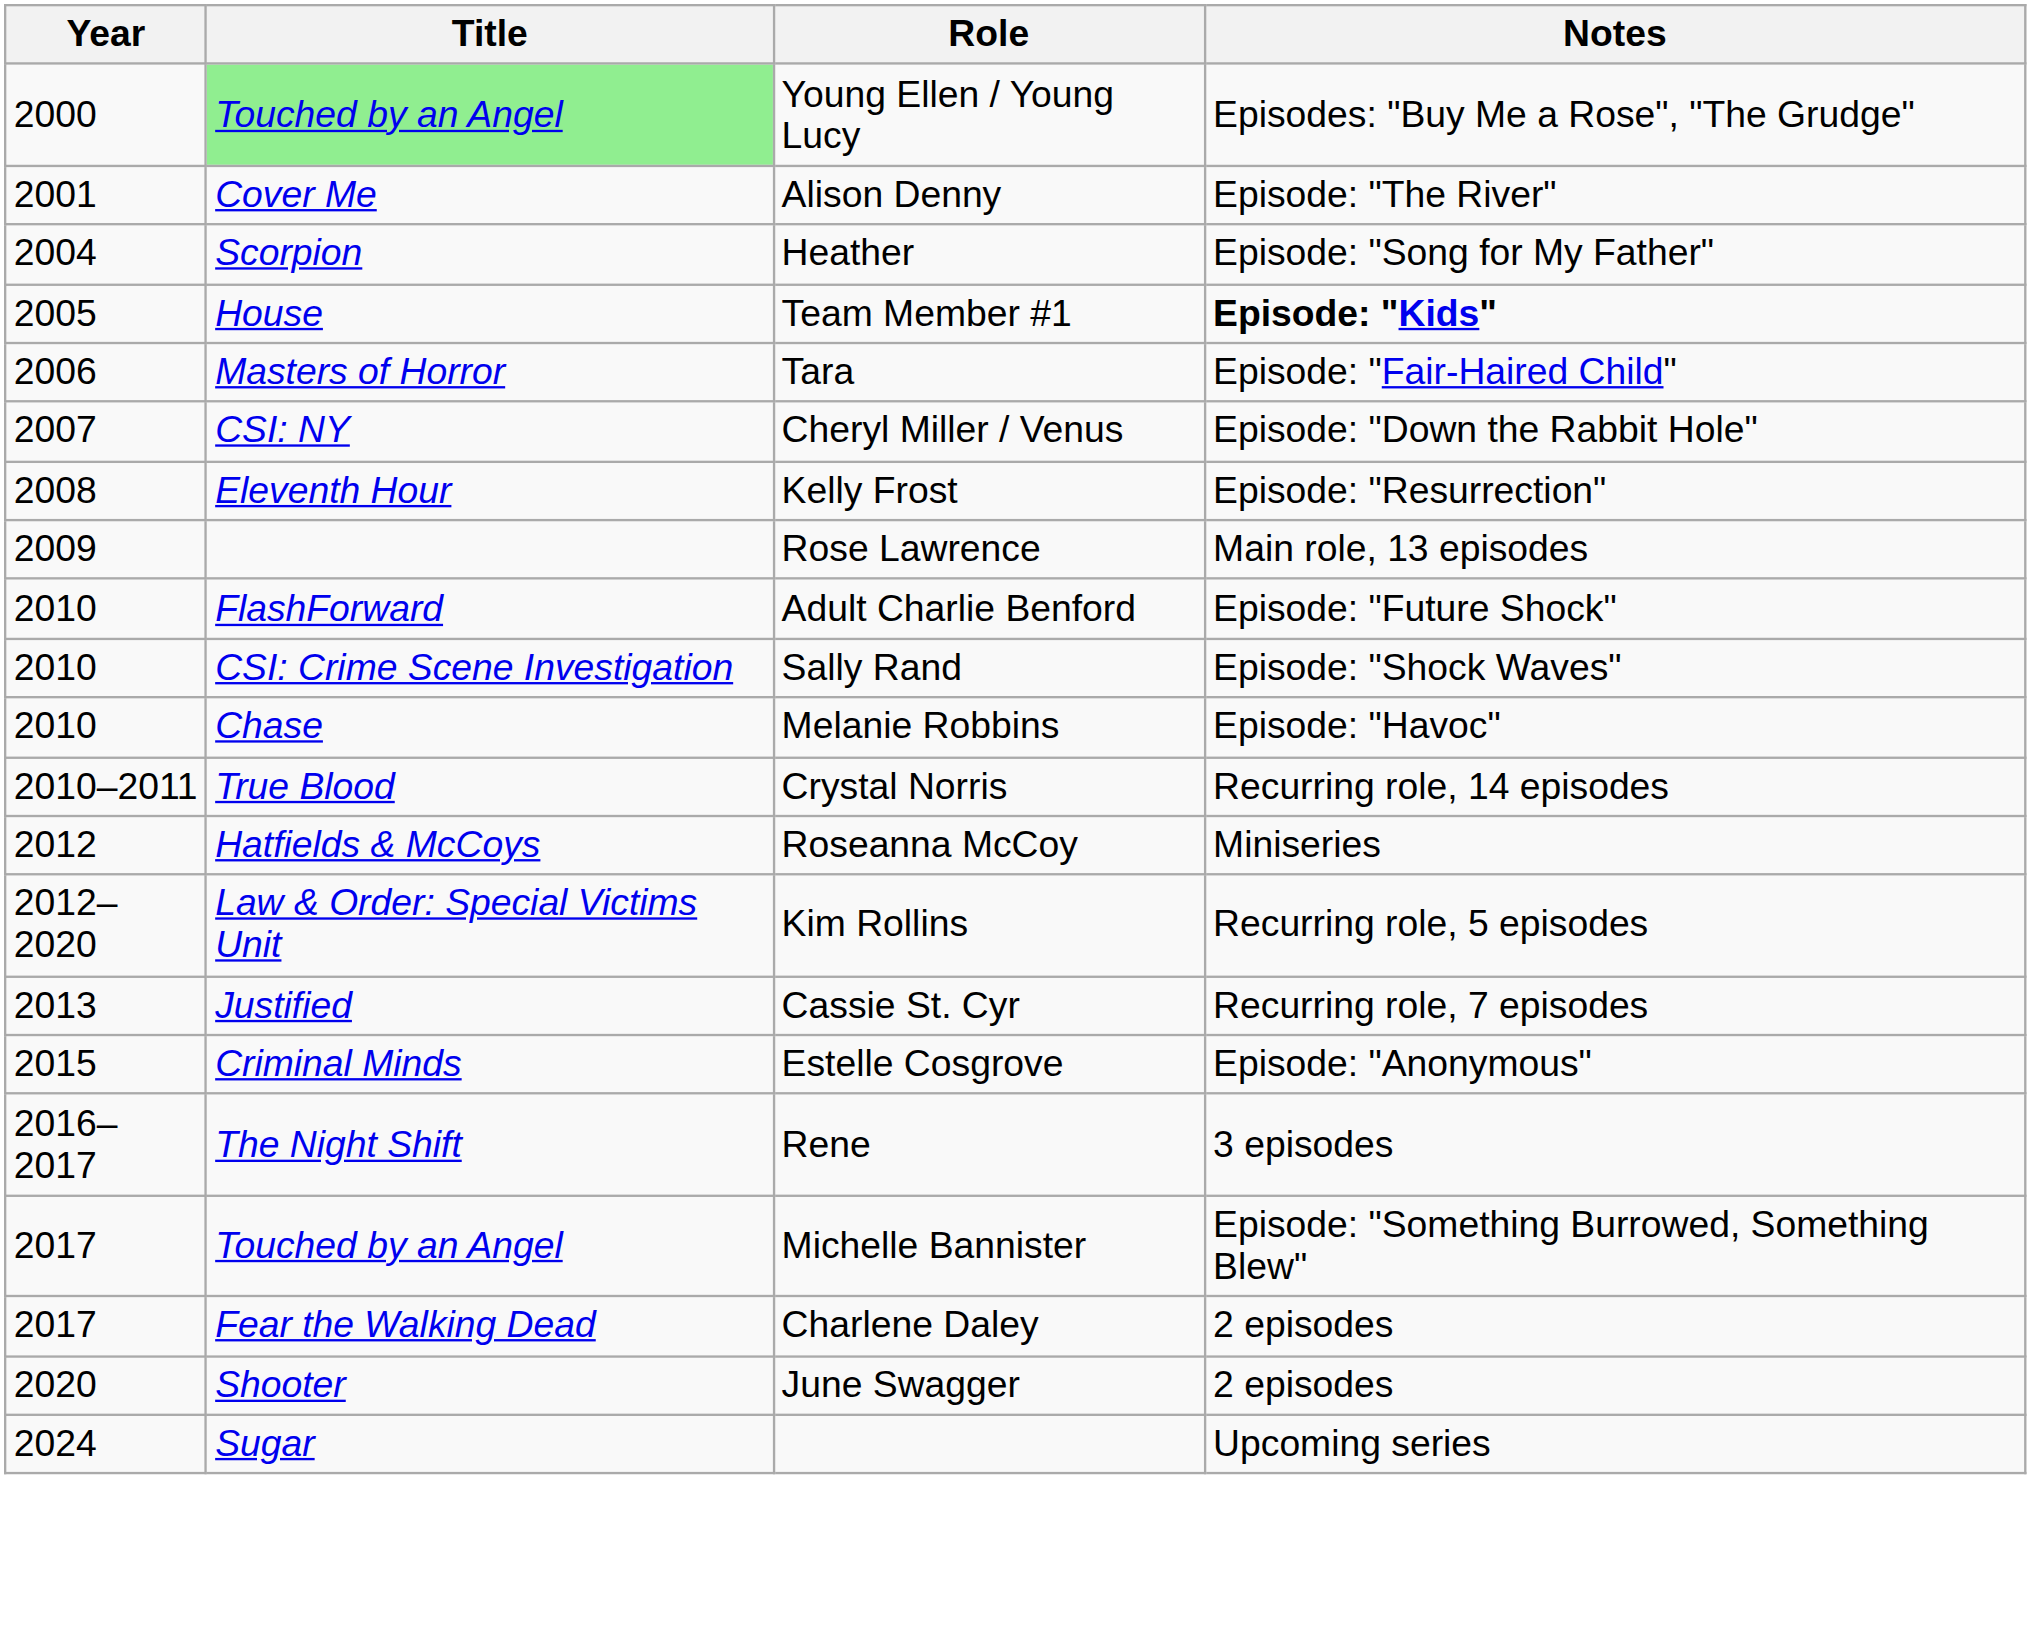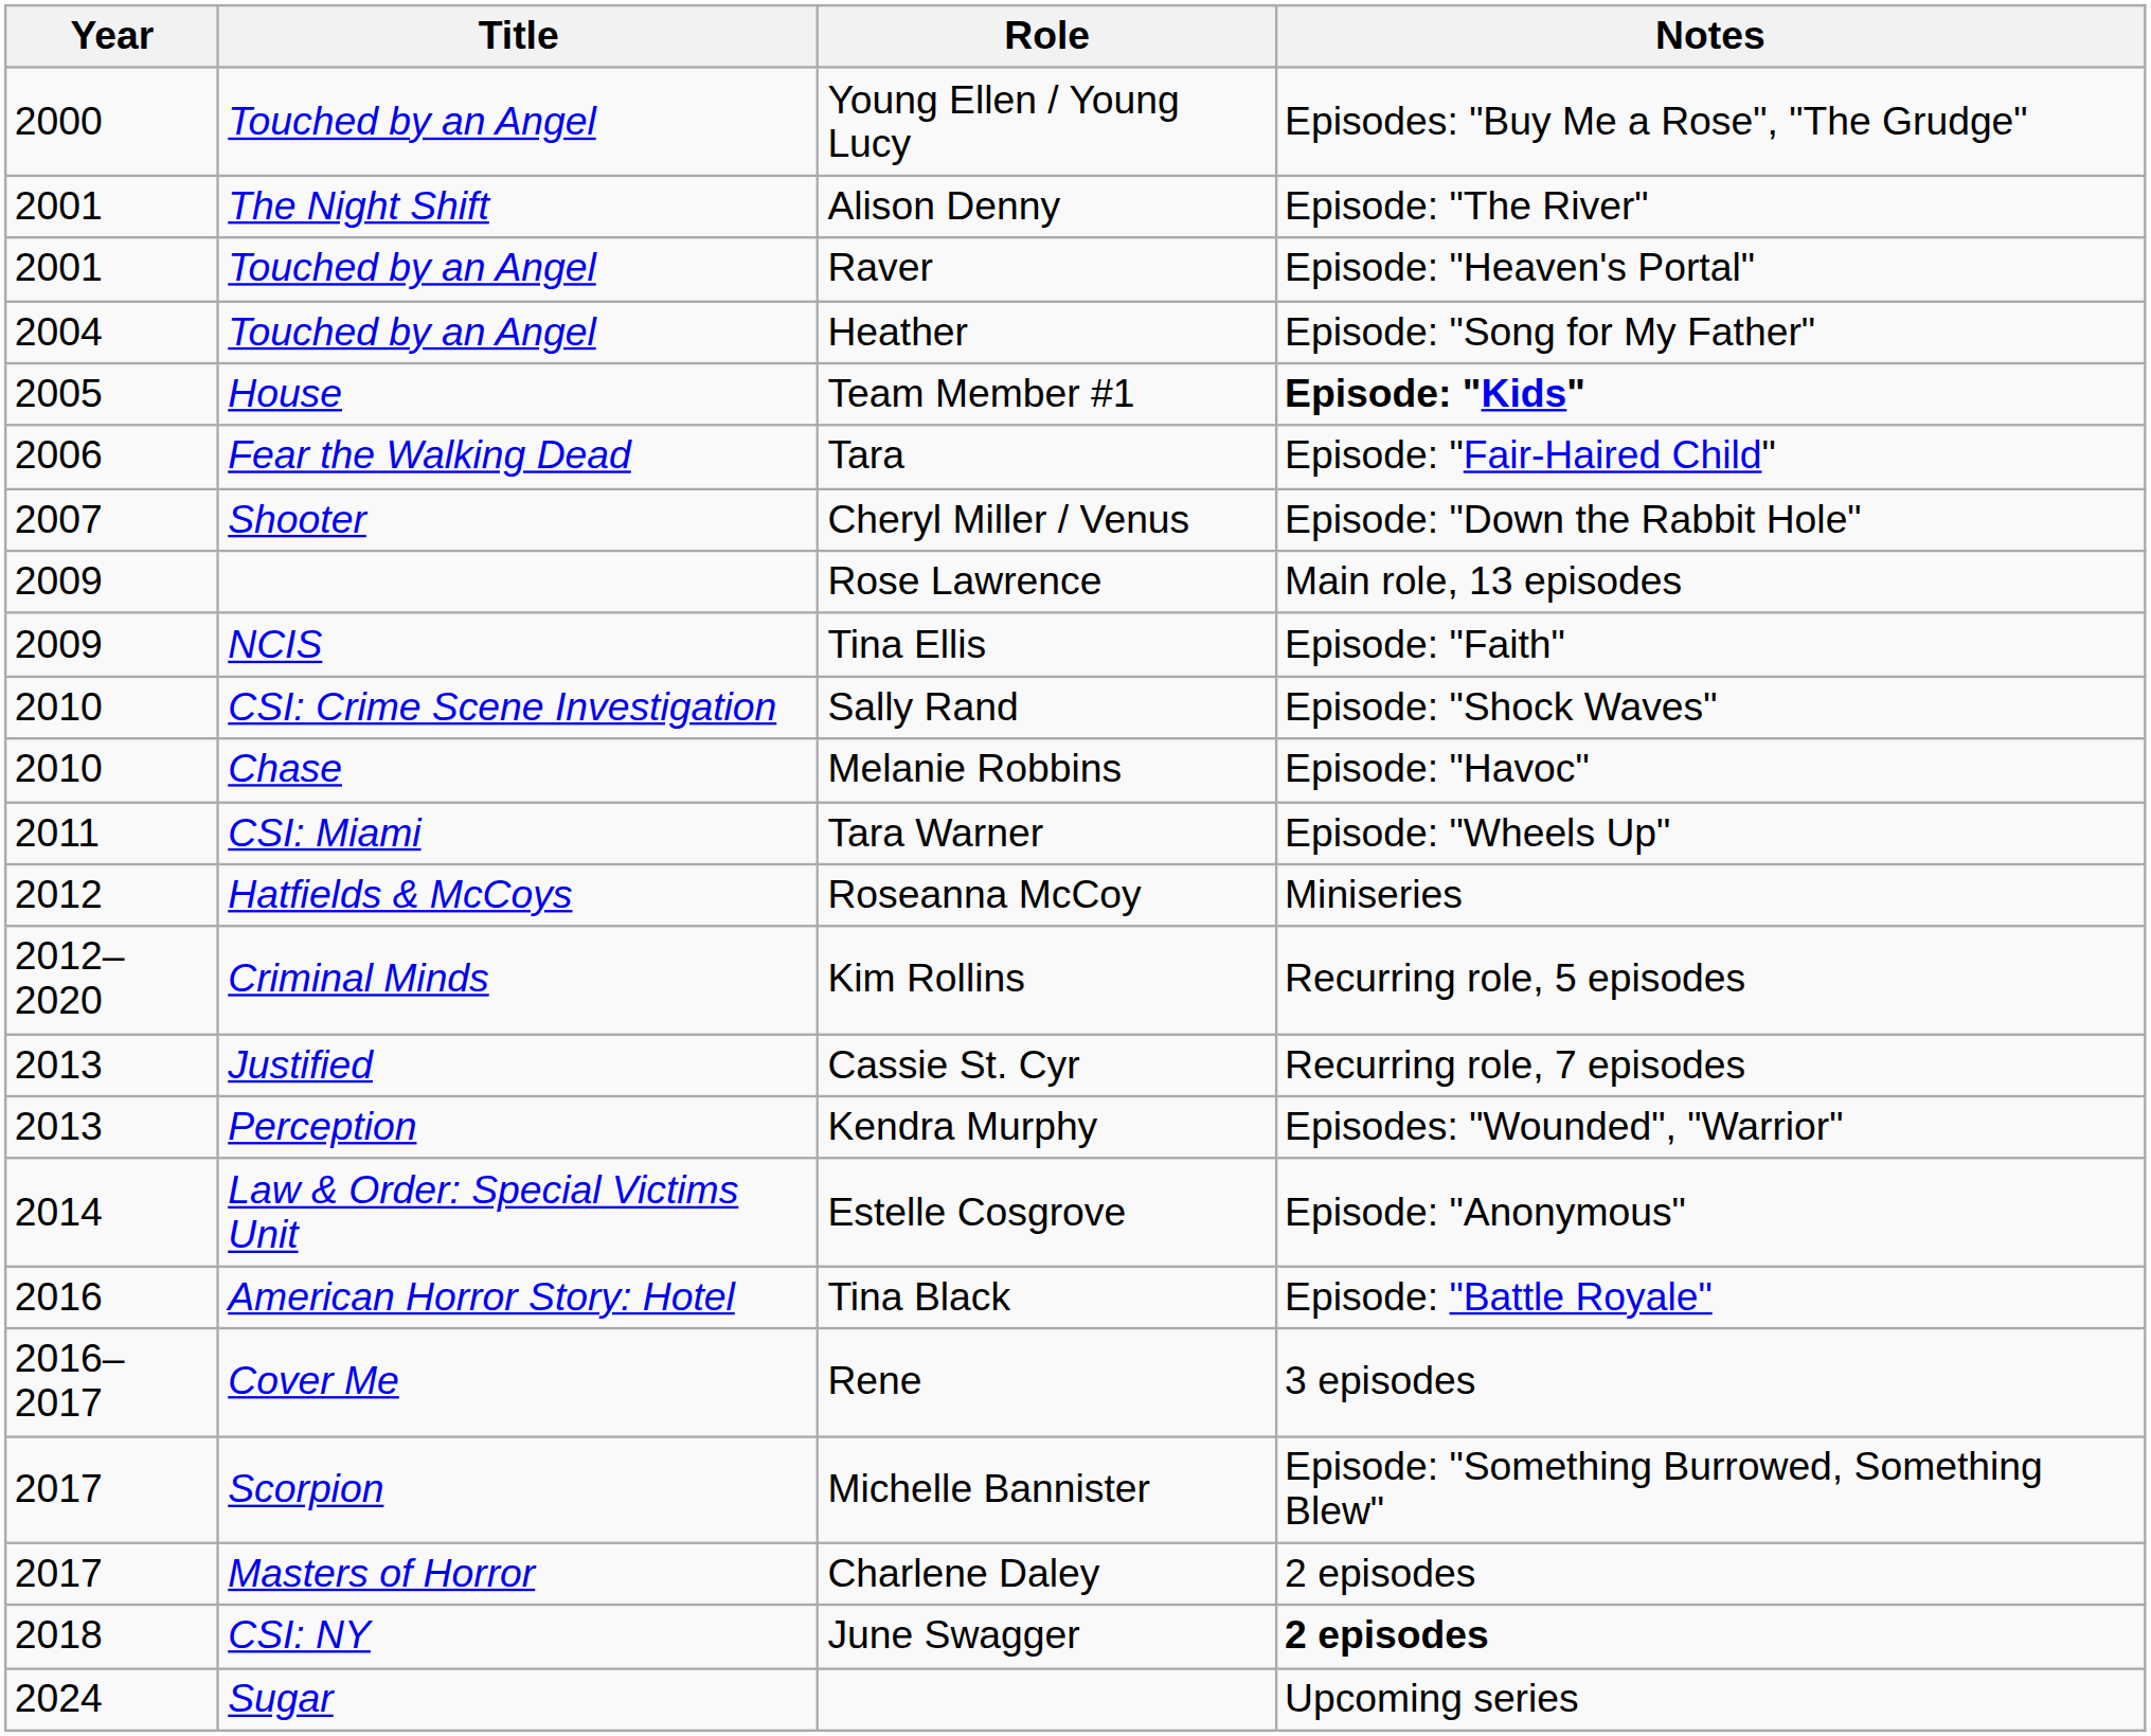Young Ellen / Young Lucy | Title: lightgreen background -> no background
Alison Denny | Title: Cover Me -> The Night Shift
+ row: 2001 | Touched by an Angel | Raver | Episode: "Heaven's Portal"
Heather | Title: Scorpion -> Touched by an Angel
Tara | Title: Masters of Horror -> Fear the Walking Dead
Cheryl Miller / Venus | Title: CSI: NY -> Shooter
- row: 2008 | Eleventh Hour | Kelly Frost | Episode: "Resurrection"
+ row: 2009 | NCIS | Tina Ellis | Episode: "Faith"
- row: 2010 | FlashForward | Adult Charlie Benford | Episode: "Future Shock"
- row: 2010–2011 | True Blood | Crystal Norris | Recurring role, 14 episodes
+ row: 2011 | CSI: Miami | Tara Warner | Episode: "Wheels Up"
Kim Rollins | Title: Law & Order: Special Victims Unit -> Criminal Minds
+ row: 2013 | Perception | Kendra Murphy | Episodes: "Wounded", "Warrior"
Estelle Cosgrove | Year: 2015 -> 2014
Estelle Cosgrove | Title: Criminal Minds -> Law & Order: Special Victims Unit
+ row: 2016 | American Horror Story: Hotel | Tina Black | Episode: "Battle Royale"
Rene | Title: The Night Shift -> Cover Me
Michelle Bannister | Title: Touched by an Angel -> Scorpion
Charlene Daley | Title: Fear the Walking Dead -> Masters of Horror
June Swagger | Year: 2020 -> 2018
June Swagger | Title: Shooter -> CSI: NY
June Swagger | Notes: normal -> bold
